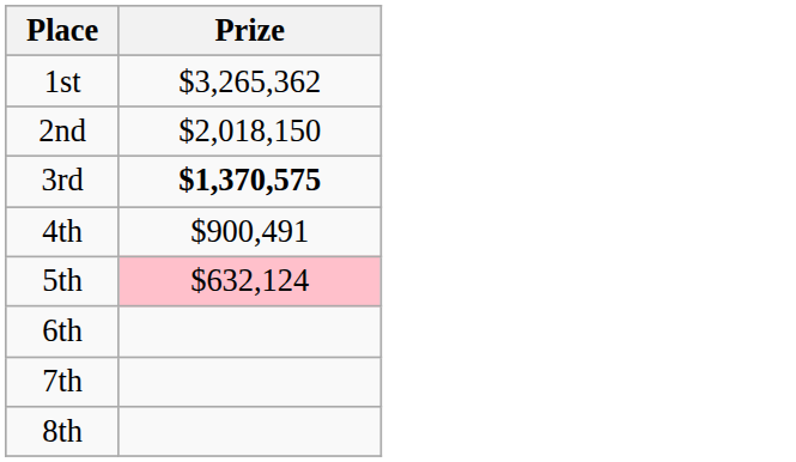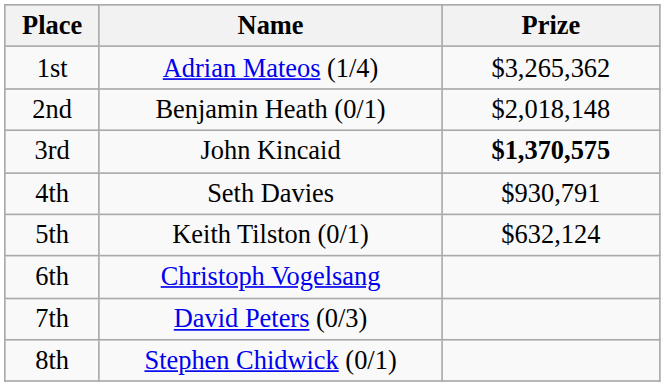+ column: Name | Adrian Mateos (1/4) | Benjamin Heath (0/1) | John Kincaid | Seth Davies | Keith Tilston (0/1) | Christoph Vogelsang | David Peters (0/3) | Stephen Chidwick (0/1)
2nd | Prize: $2,018,150 -> $2,018,148
4th | Prize: $900,491 -> $930,791
5th | Prize: pink background -> no background
